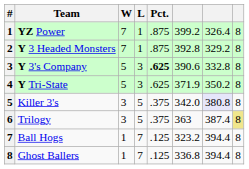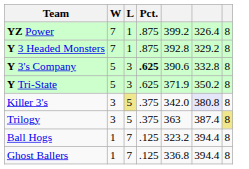- column: # | 1 | 2 | 3 | 4 | 5 | 6 | 7 | 8
Killer 3's | L: no background -> khaki background
